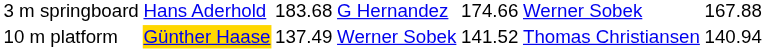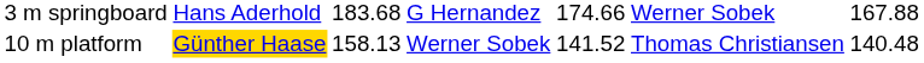10 m platform | column 3: 137.49 -> 158.13
10 m platform | column 7: 140.94 -> 140.48
